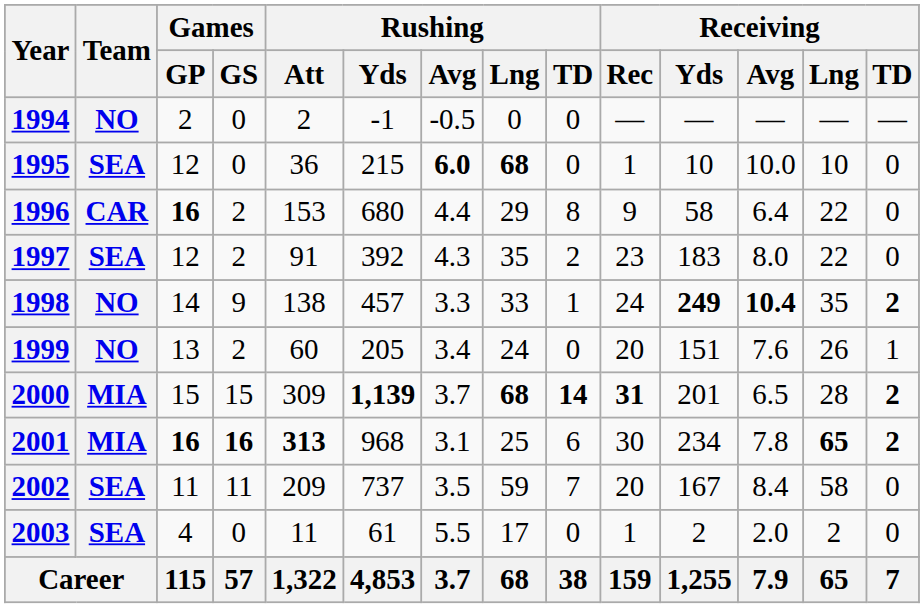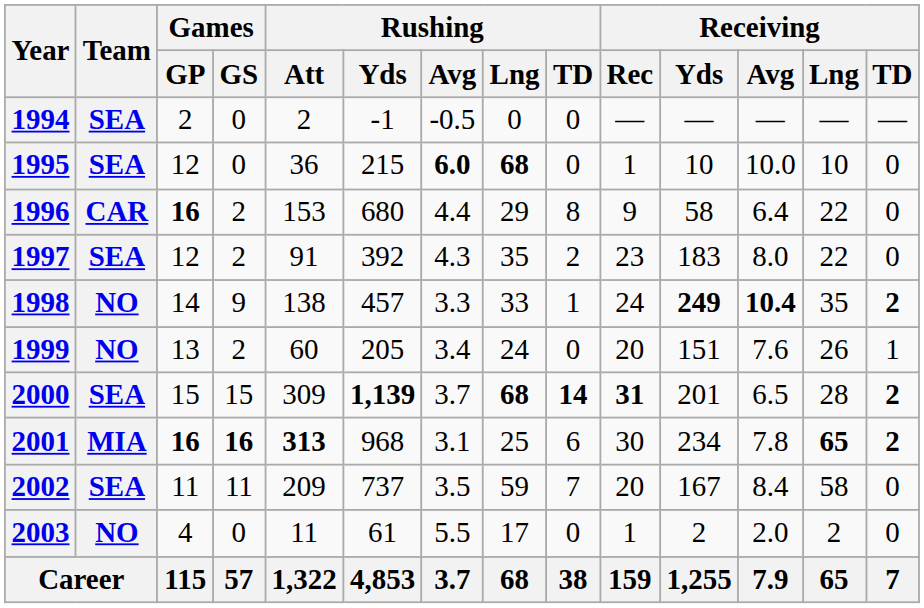1994 | Team: NO -> SEA
2000 | Team: MIA -> SEA
2003 | Team: SEA -> NO
